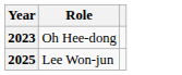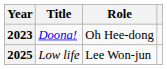+ column: Title | Doona! | Low life
